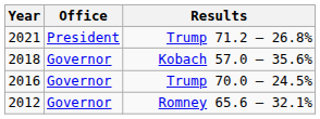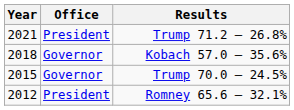Trump 70.0 – 24.5% | Year: 2016 -> 2015
Romney 65.6 – 32.1% | Office: Governor -> President
